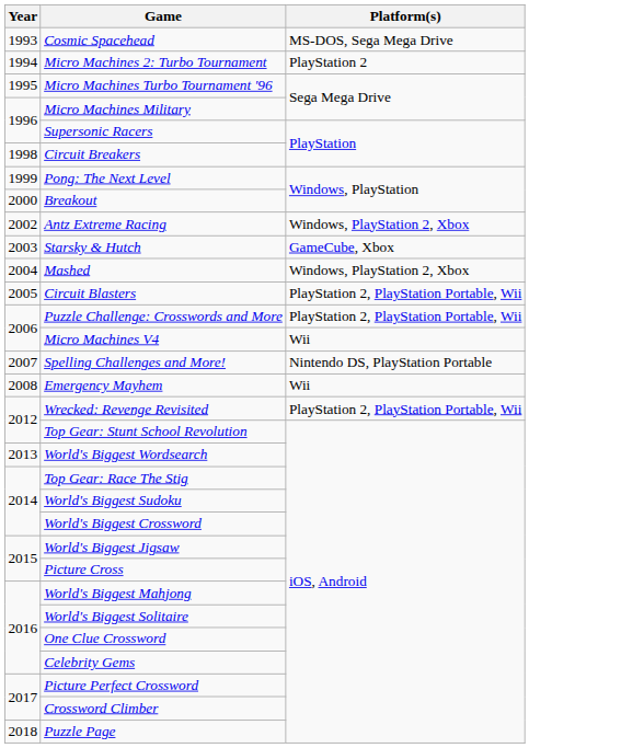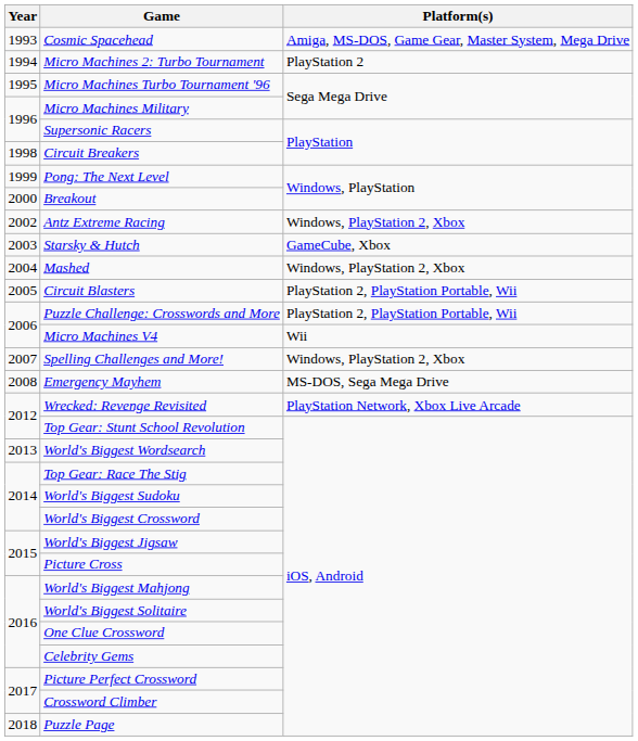Cosmic Spacehead | Platform(s): MS-DOS, Sega Mega Drive -> Amiga, MS-DOS, Game Gear, Master System, Mega Drive
Spelling Challenges and More! | Platform(s): Nintendo DS, PlayStation Portable -> Windows, PlayStation 2, Xbox
Emergency Mayhem | Platform(s): Wii -> MS-DOS, Sega Mega Drive
Wrecked: Revenge Revisited | Platform(s): PlayStation 2, PlayStation Portable, Wii -> PlayStation Network, Xbox Live Arcade
